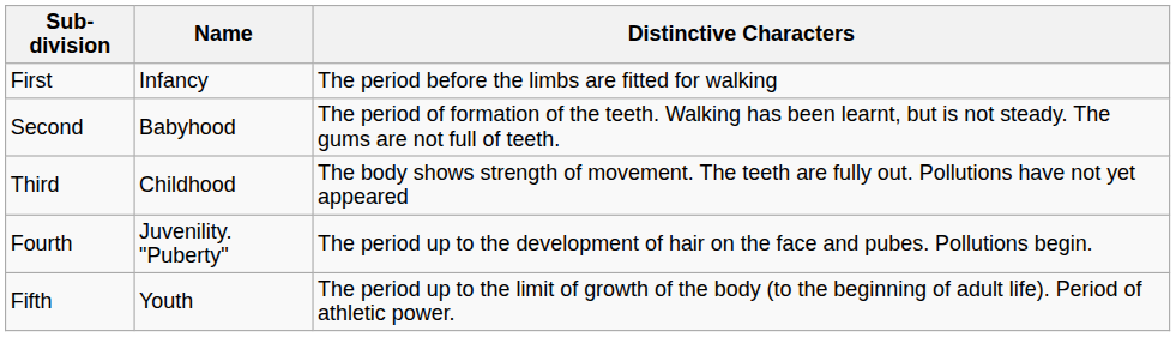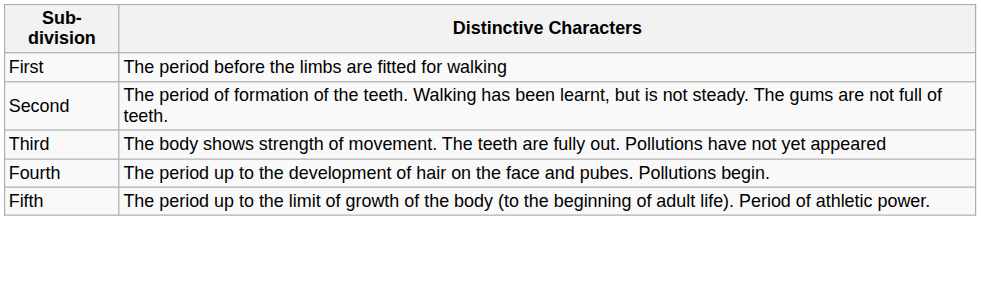- column: Name | Infancy | Babyhood | Childhood | Juvenility. "Puberty" | Youth
